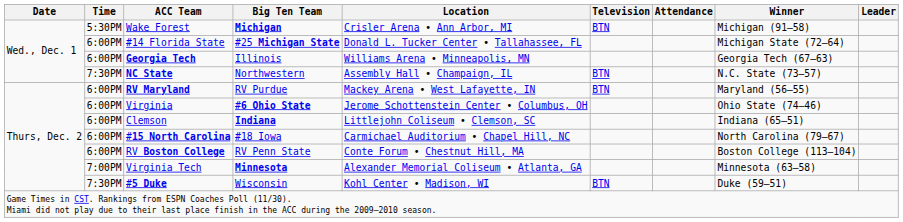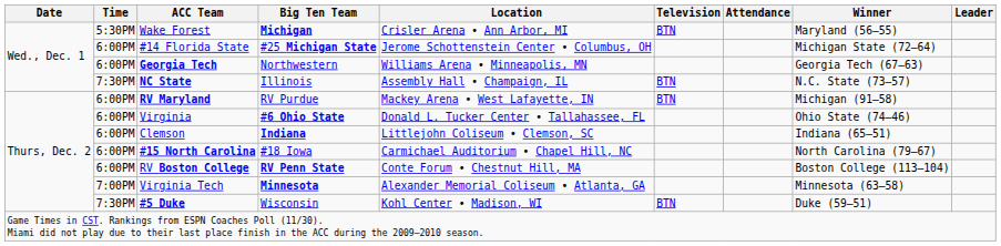Wake Forest | Winner: Michigan (91–58) -> Maryland (56–55)
#14 Florida State | Location: Donald L. Tucker Center • Tallahassee, FL -> Jerome Schottenstein Center • Columbus, OH
Georgia Tech | Big Ten Team: Illinois -> Northwestern
NC State | Big Ten Team: Northwestern -> Illinois
RV Maryland | Winner: Maryland (56–55) -> Michigan (91–58)
Virginia | Location: Jerome Schottenstein Center • Columbus, OH -> Donald L. Tucker Center • Tallahassee, FL
RV Boston College | Big Ten Team: normal -> bold
